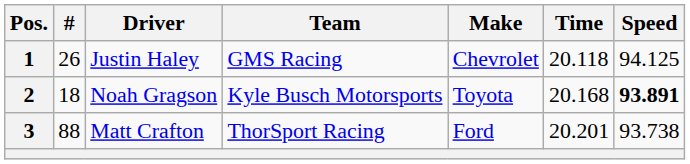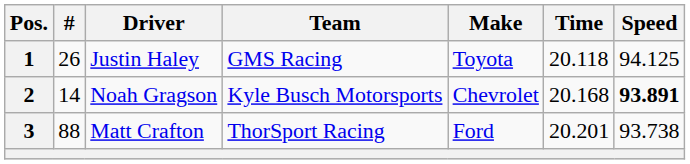1 | Make: Chevrolet -> Toyota
2 | #: 18 -> 14
2 | Make: Toyota -> Chevrolet
